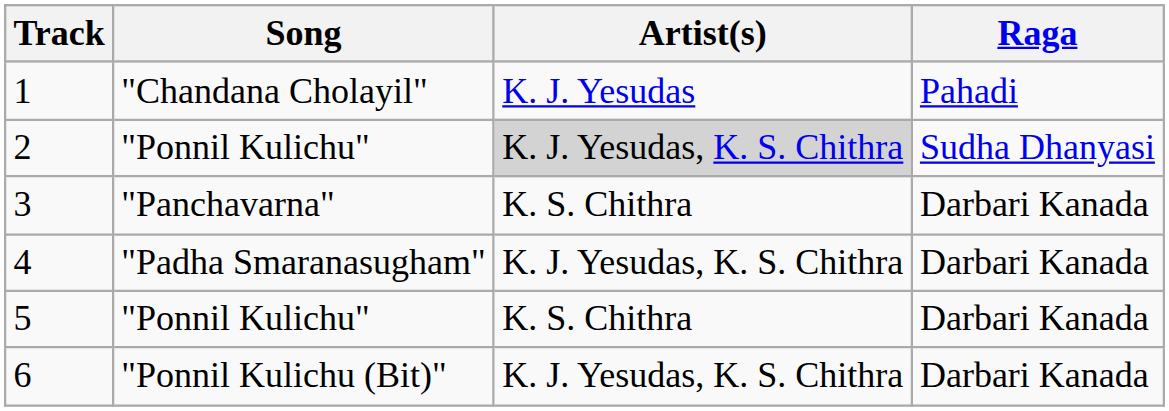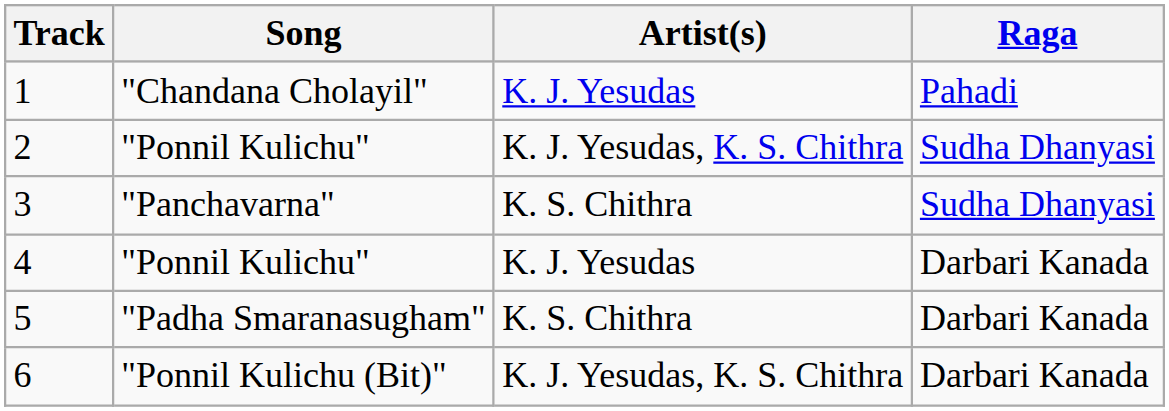2 | Artist(s): lightgrey background -> no background
3 | Raga: Darbari Kanada -> Sudha Dhanyasi
4 | Song: "Padha Smaranasugham" -> "Ponnil Kulichu"
4 | Artist(s): K. J. Yesudas, K. S. Chithra -> K. J. Yesudas
5 | Song: "Ponnil Kulichu" -> "Padha Smaranasugham"
